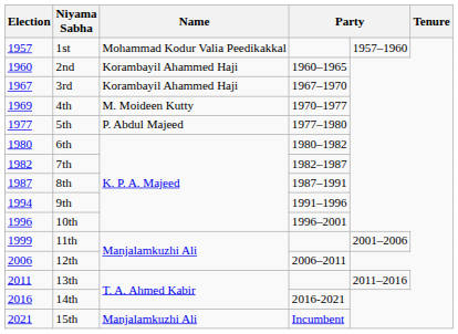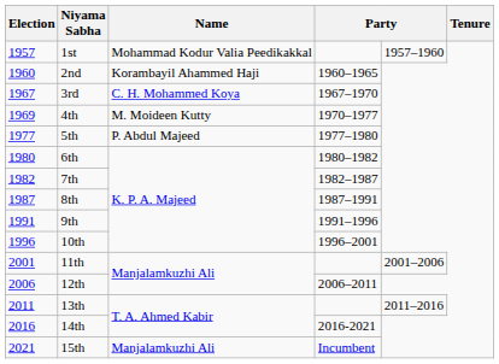3rd | Name: Korambayil Ahammed Haji -> C. H. Mohammed Koya
9th | Election: 1994 -> 1991
11th | Election: 1999 -> 2001
